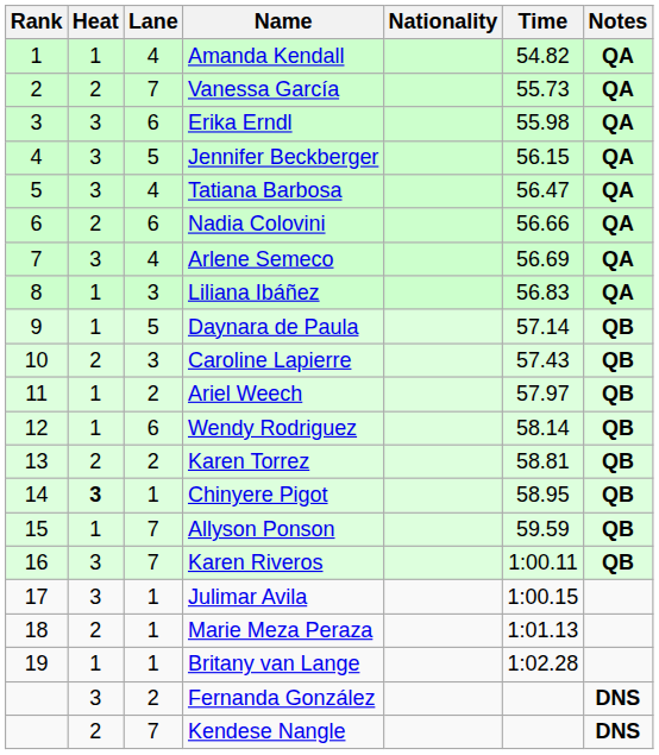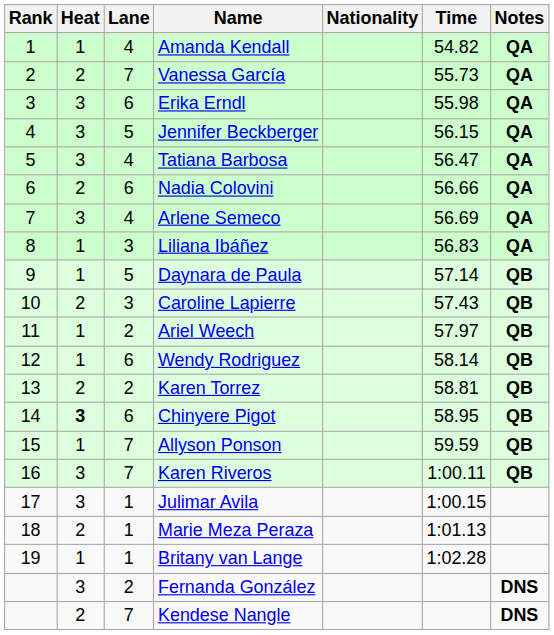Chinyere Pigot | Lane: 1 -> 6
